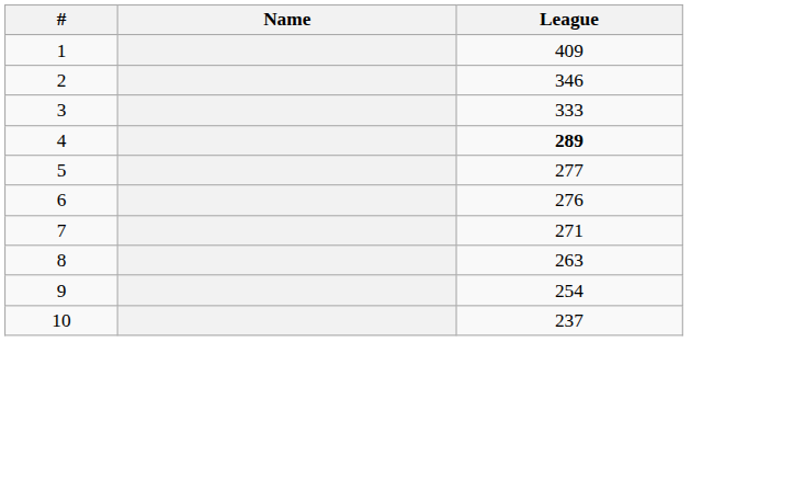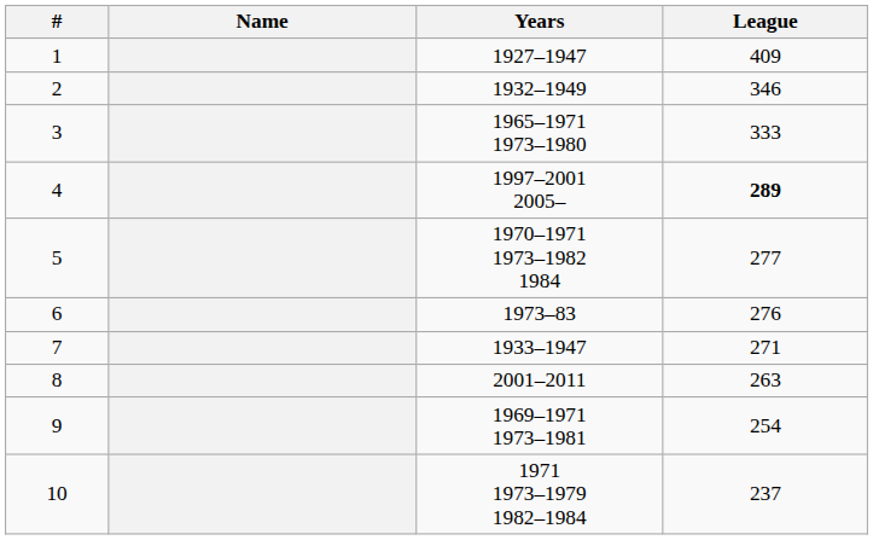+ column: Years | 1927–1947 | 1932–1949 | 1965–1971 1973–1980 | 1997–2001 2005– | 1970–1971 1973–1982 1984 | 1973–83 | 1933–1947 | 2001–2011 | 1969–1971 1973–1981 | 1971 1973–1979 1982–1984
